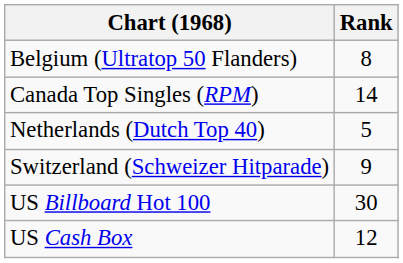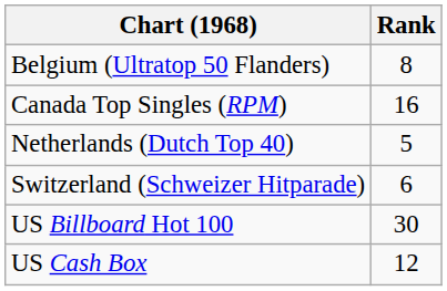Canada Top Singles (RPM) | Rank: 14 -> 16
Switzerland (Schweizer Hitparade) | Rank: 9 -> 6
